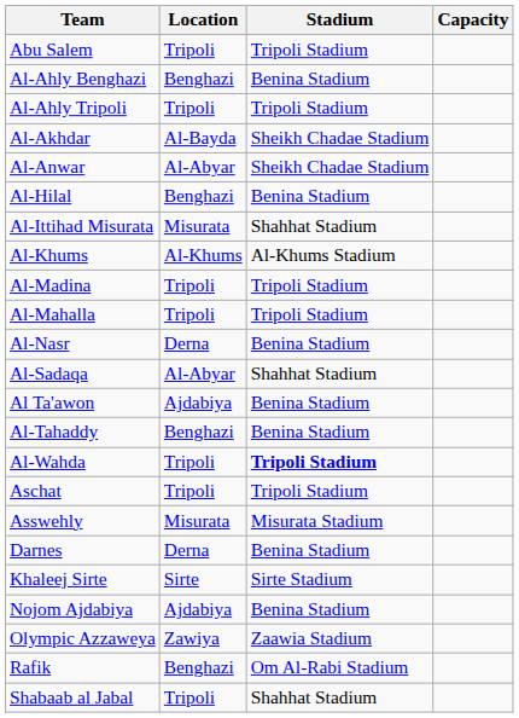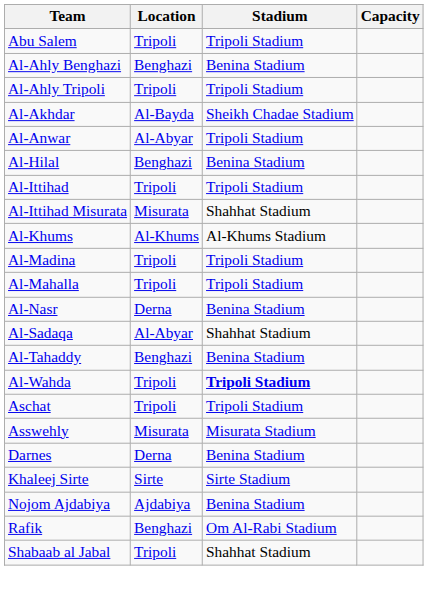Al-Anwar | Stadium: Sheikh Chadae Stadium -> Tripoli Stadium
+ row: Al-Ittihad | Tripoli | Tripoli Stadium
- row: Al Ta'awon | Ajdabiya | Benina Stadium
- row: Olympic Azzaweya | Zawiya | Zaawia Stadium
